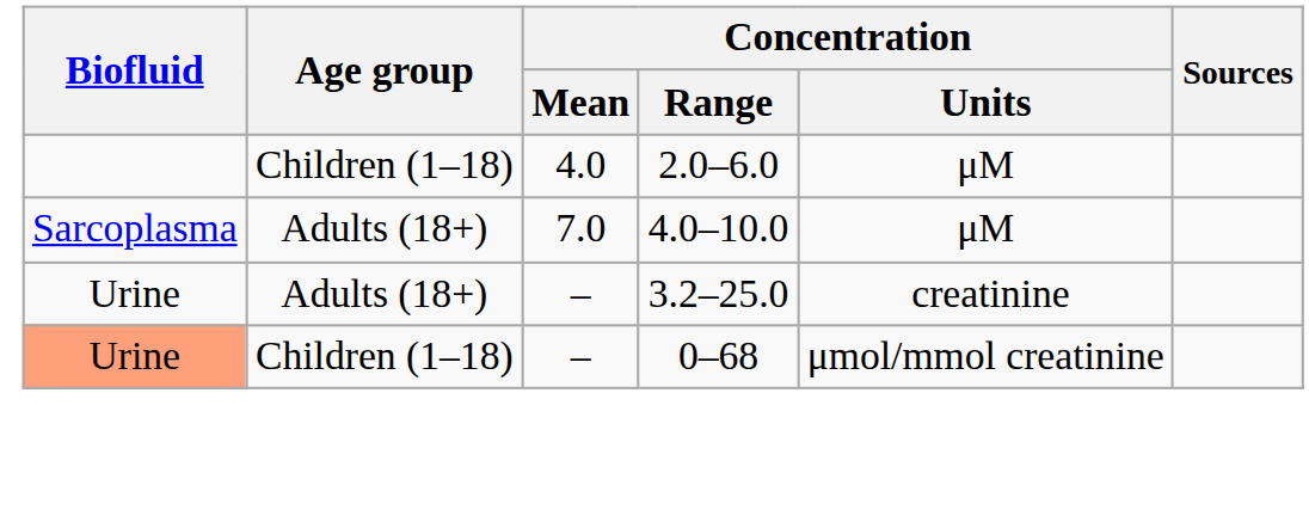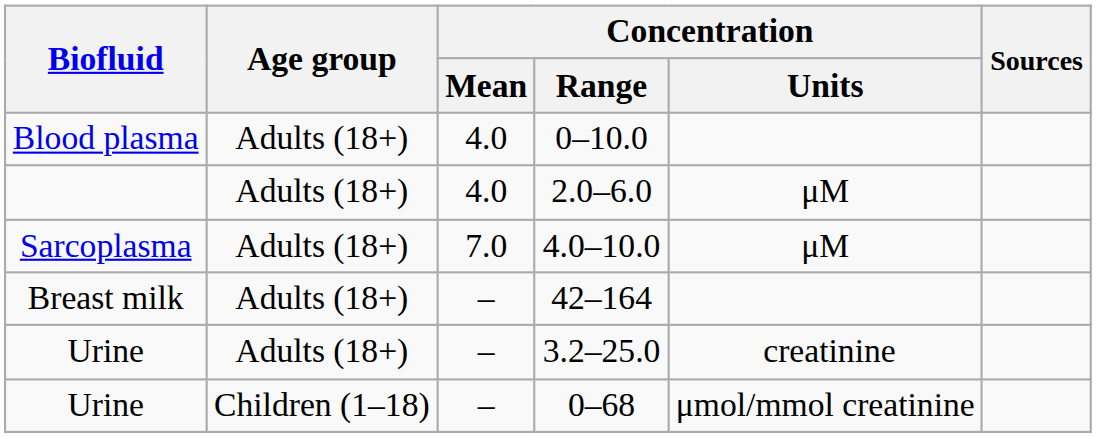+ row: Blood plasma | Adults (18+) | 4.0 | 0–10.0
2.0–6.0 | Age group: Children (1–18) -> Adults (18+)
+ row: Breast milk | Adults (18+) | – | 42–164
0–68 | Biofluid: lightsalmon background -> no background
